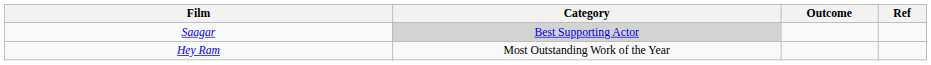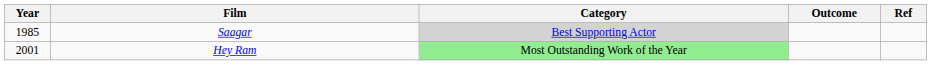+ column: Year | 1985 | 2001
Hey Ram | Category: no background -> lightgreen background
